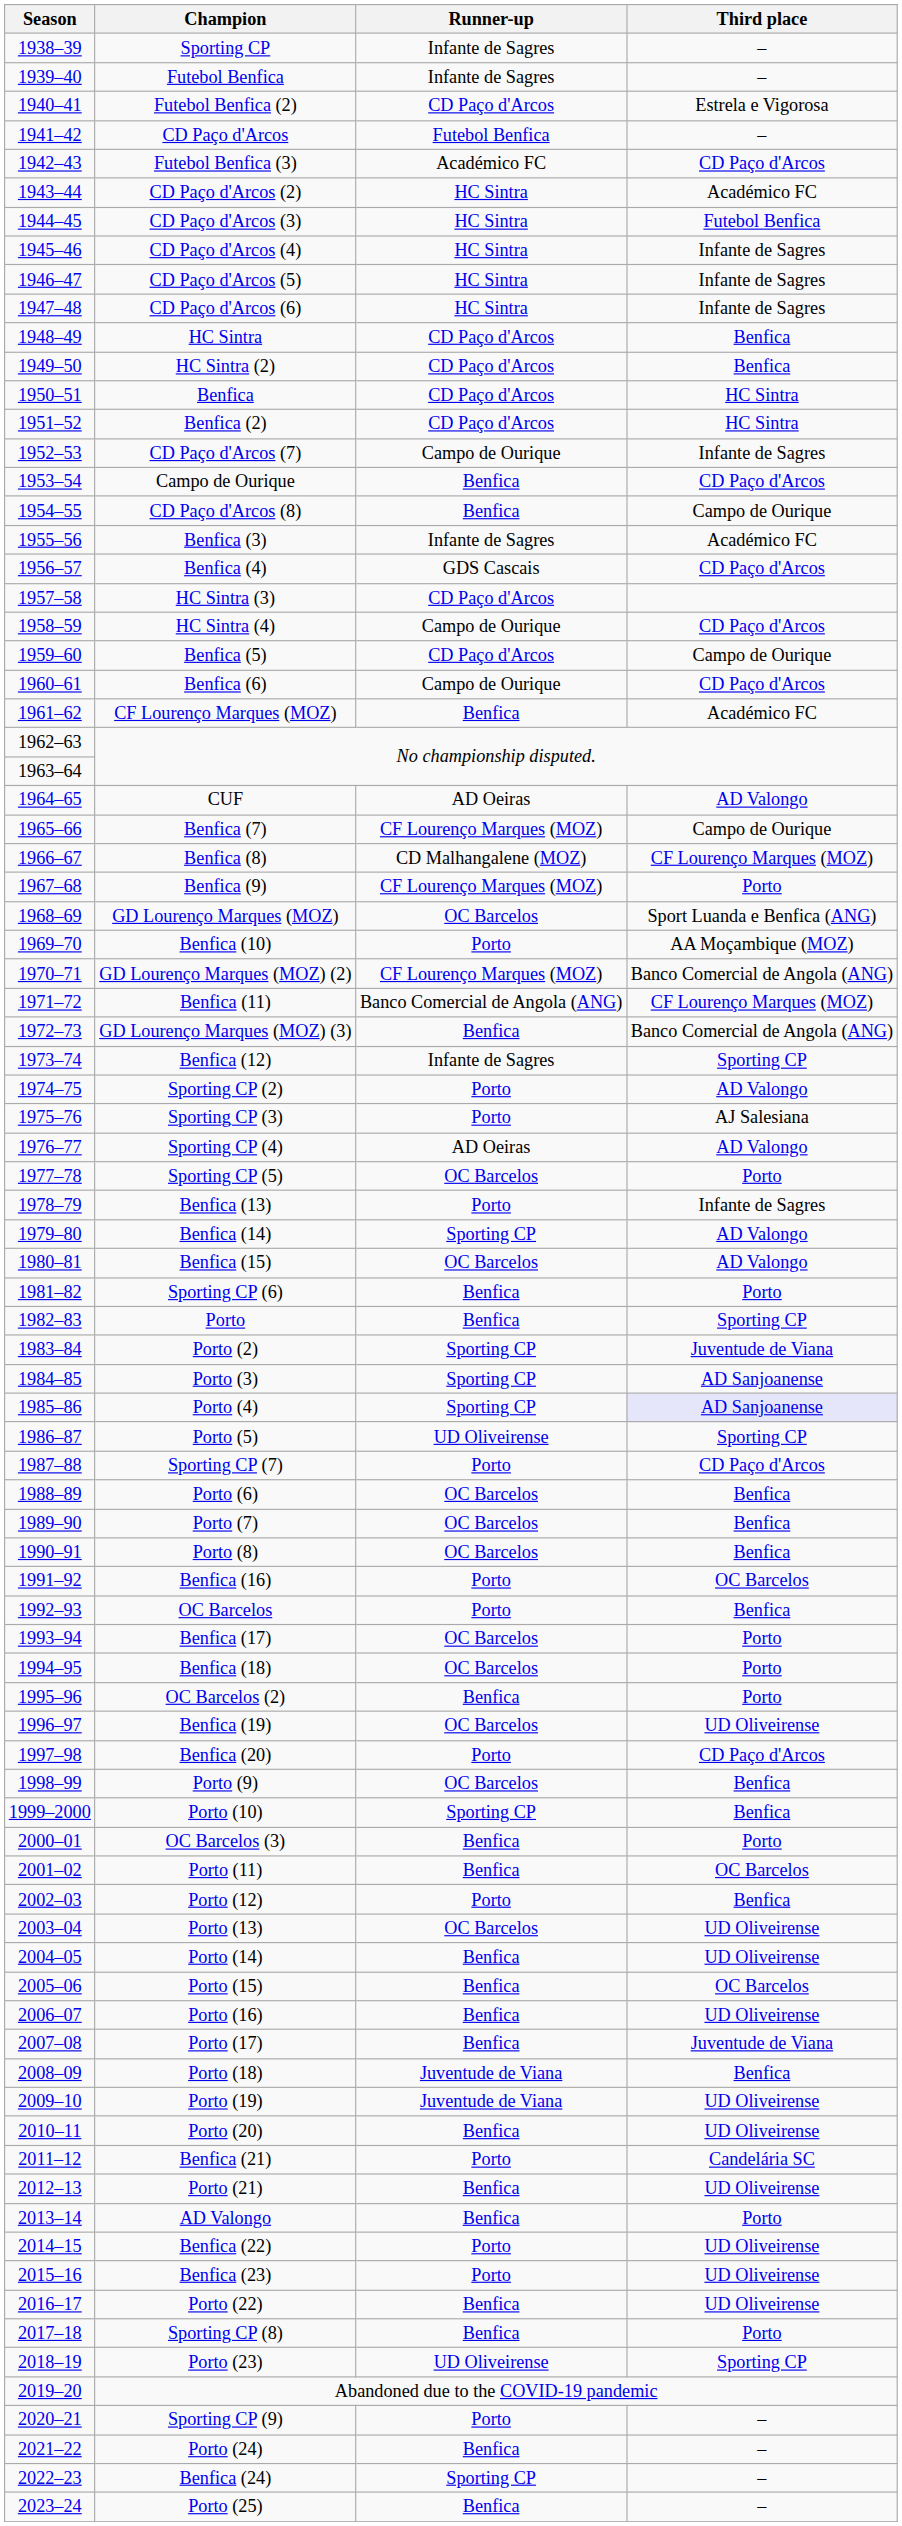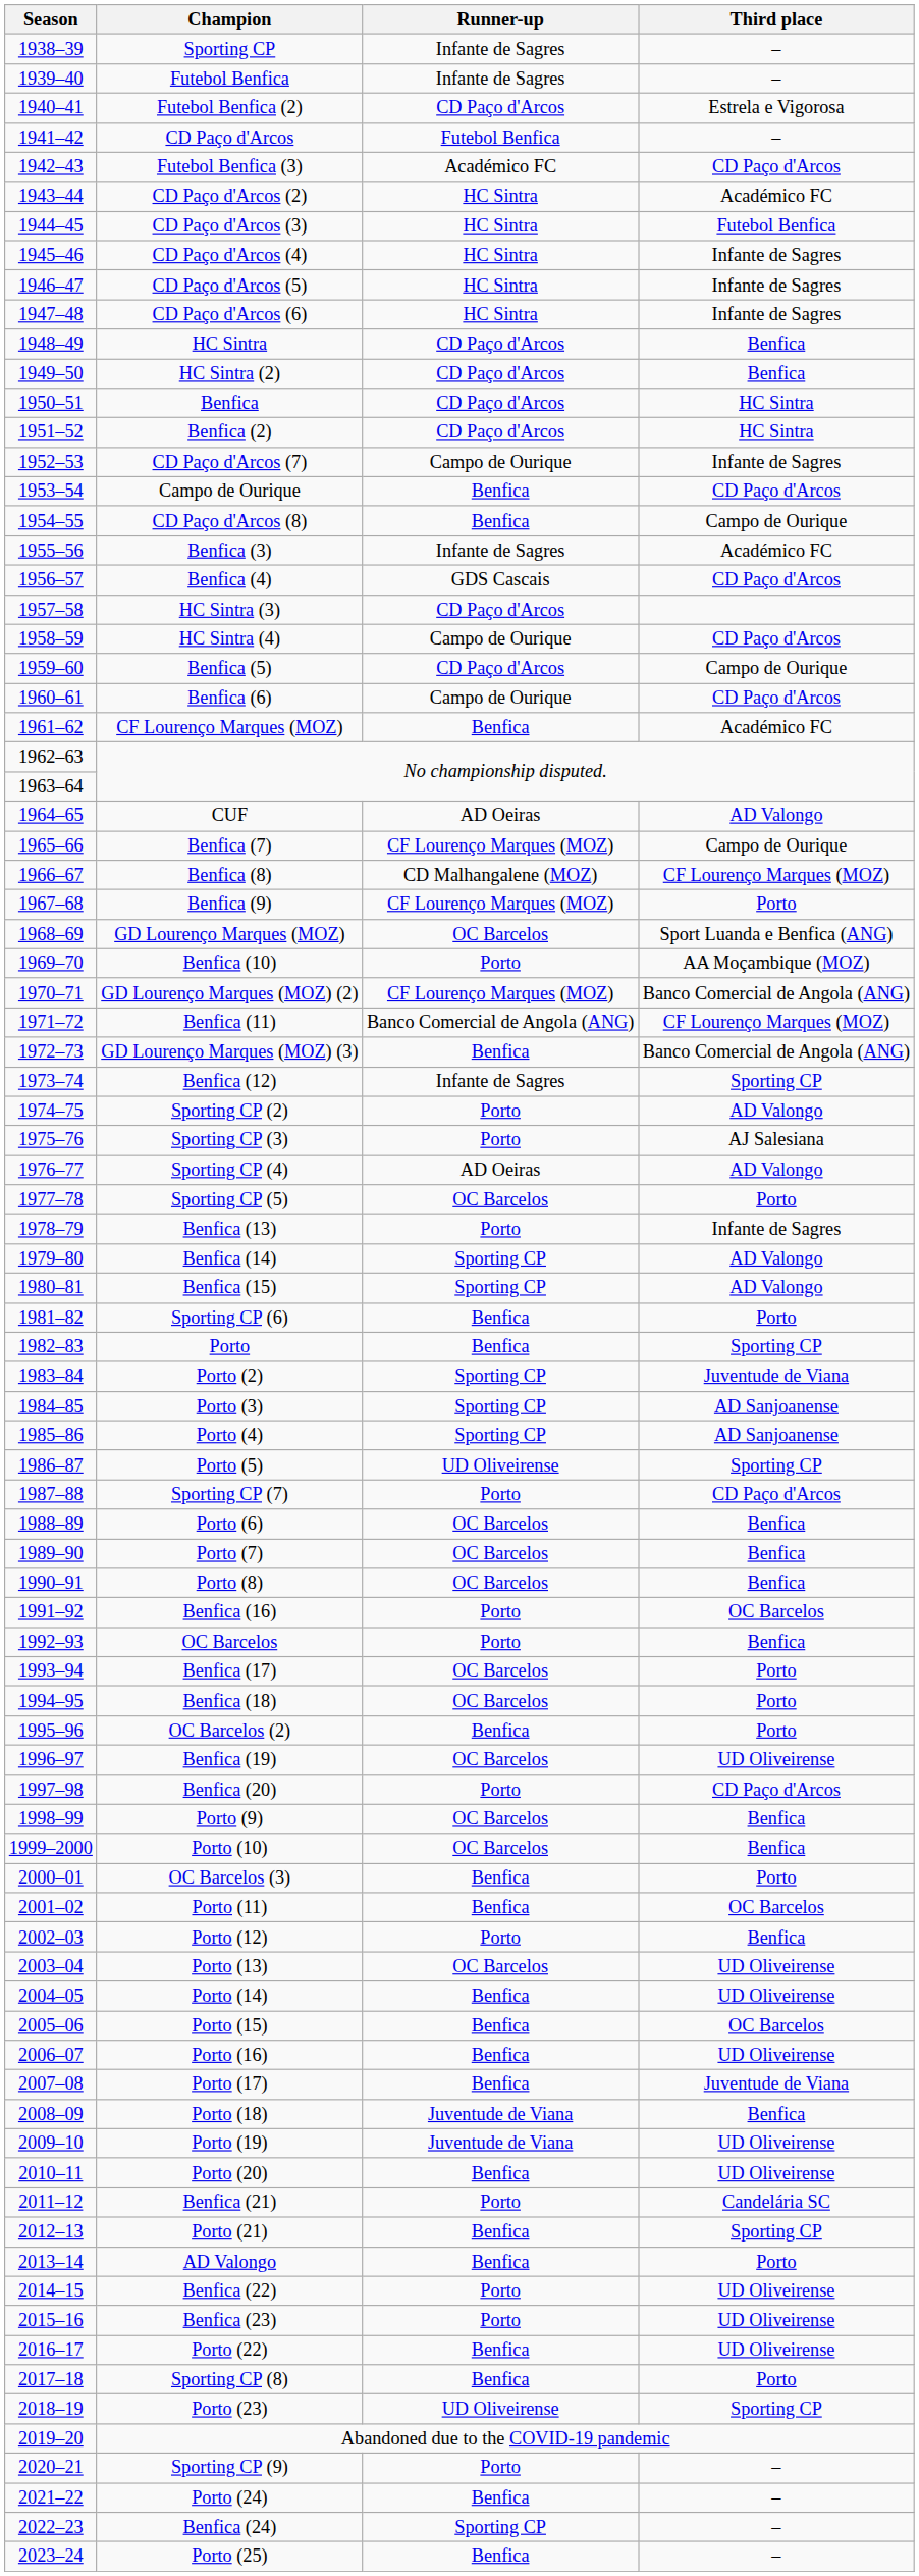Benfica (15) | Runner-up: OC Barcelos -> Sporting CP
Porto (4) | Third place: lavender background -> no background
Porto (10) | Runner-up: Sporting CP -> OC Barcelos
Porto (21) | Third place: UD Oliveirense -> Sporting CP
